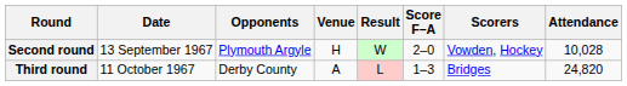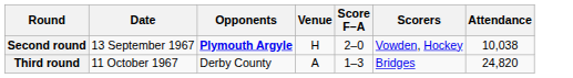- column: Result | W | L
Second round | Opponents: normal -> bold
Second round | Attendance: 10,028 -> 10,038
